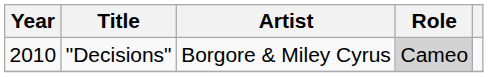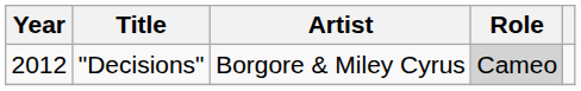"Decisions" | Year: 2010 -> 2012
